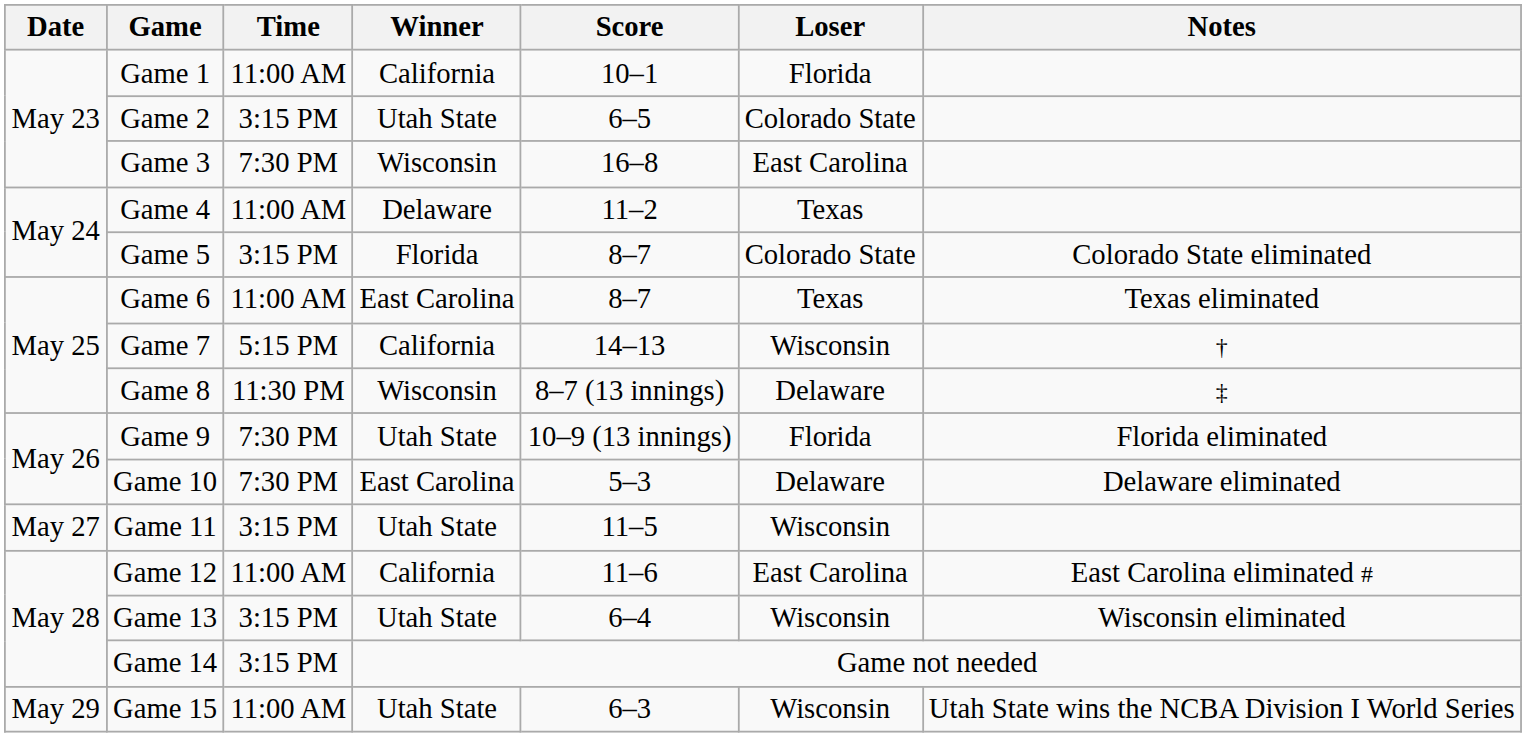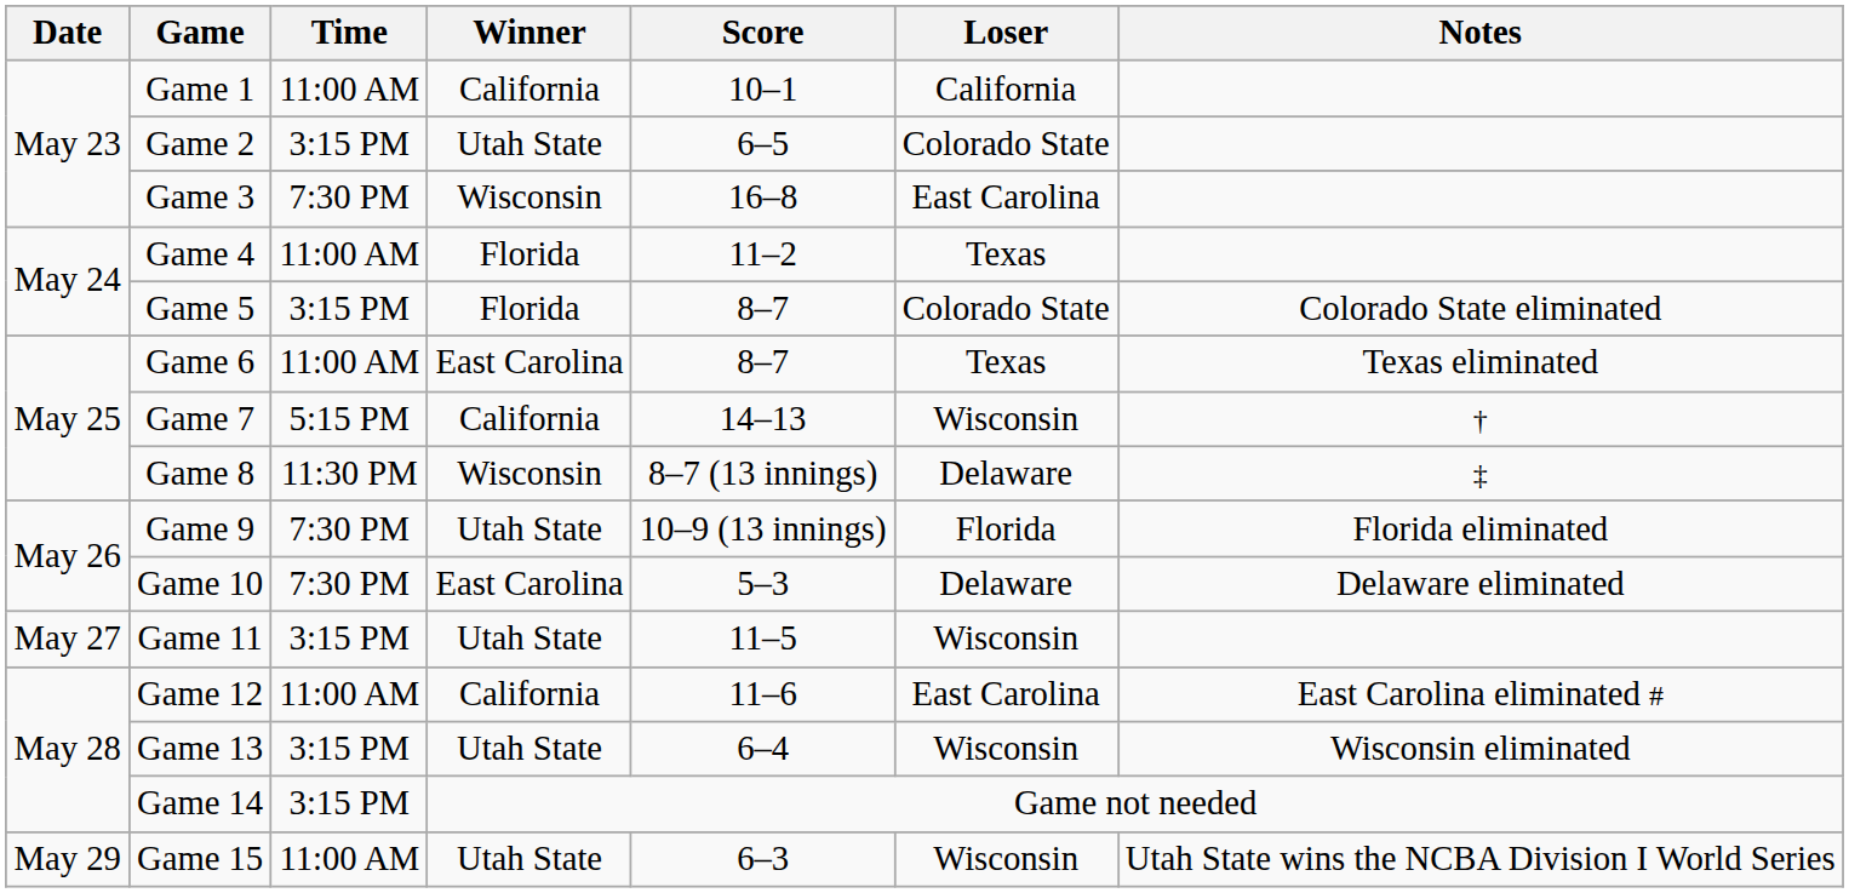Game 1 | Loser: Florida -> California
Game 4 | Winner: Delaware -> Florida
